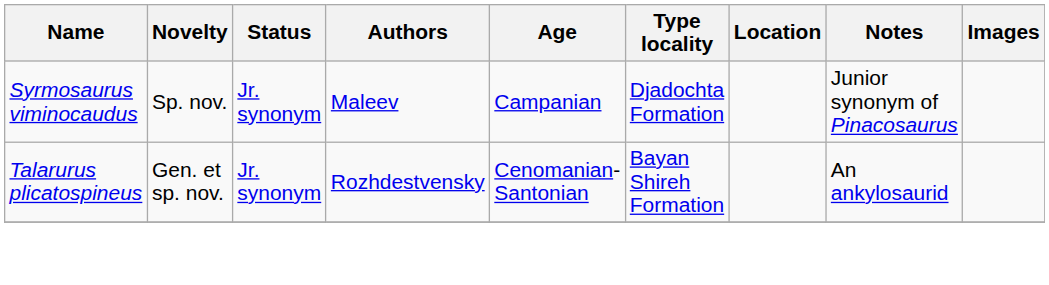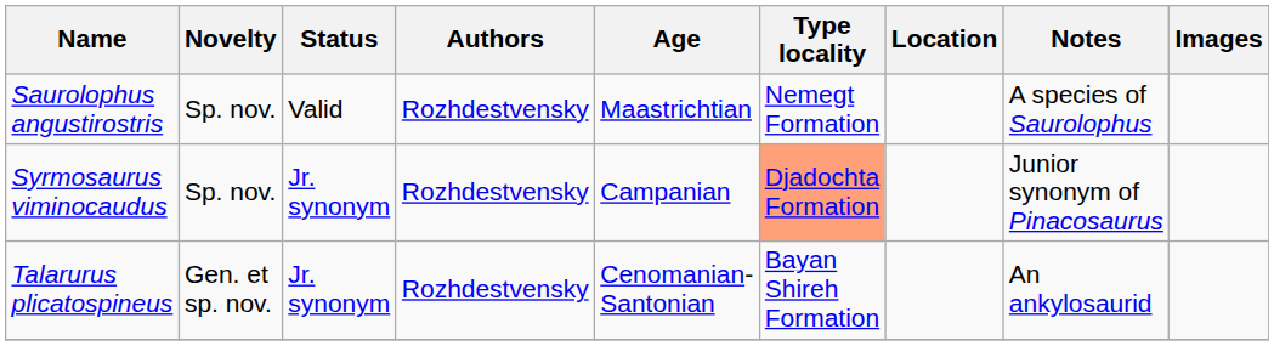+ row: Saurolophus angustirostris | Sp. nov. | Valid | Rozhdestvensky | Maastrichtian | Nemegt Formation | A species of Saurolophus
Syrmosaurus viminocaudus | Authors: Maleev -> Rozhdestvensky
Syrmosaurus viminocaudus | Type locality: no background -> lightsalmon background
